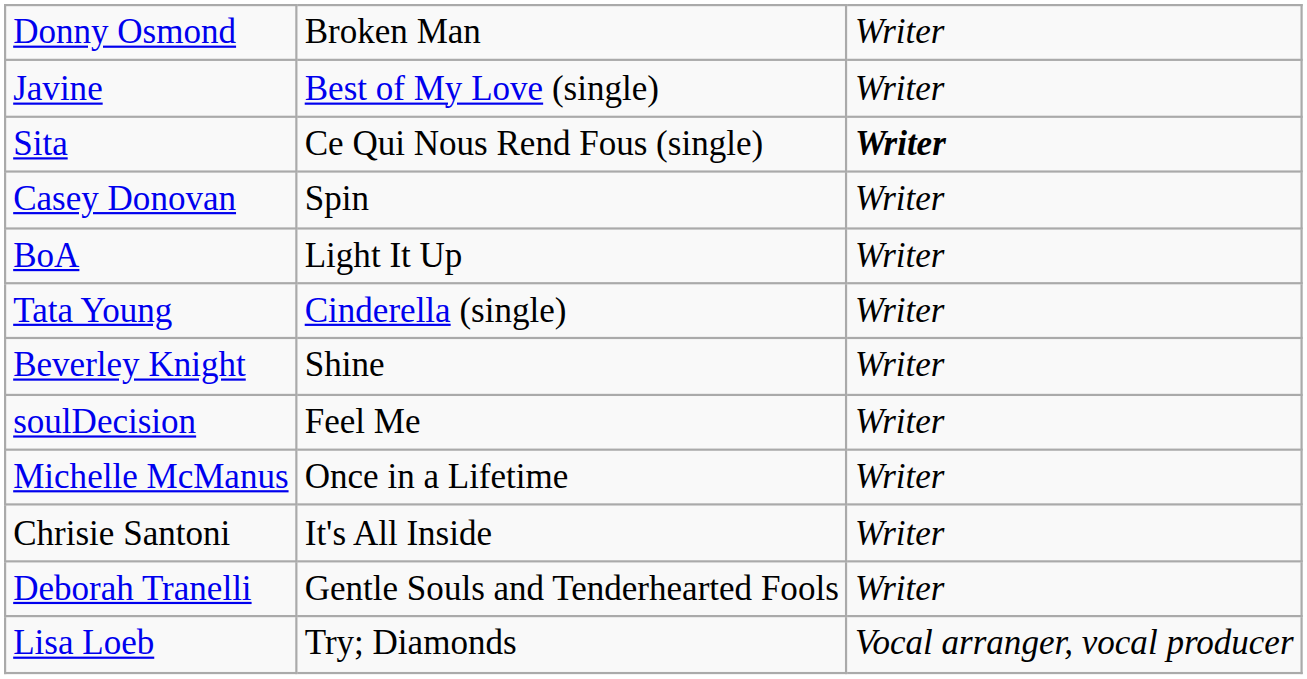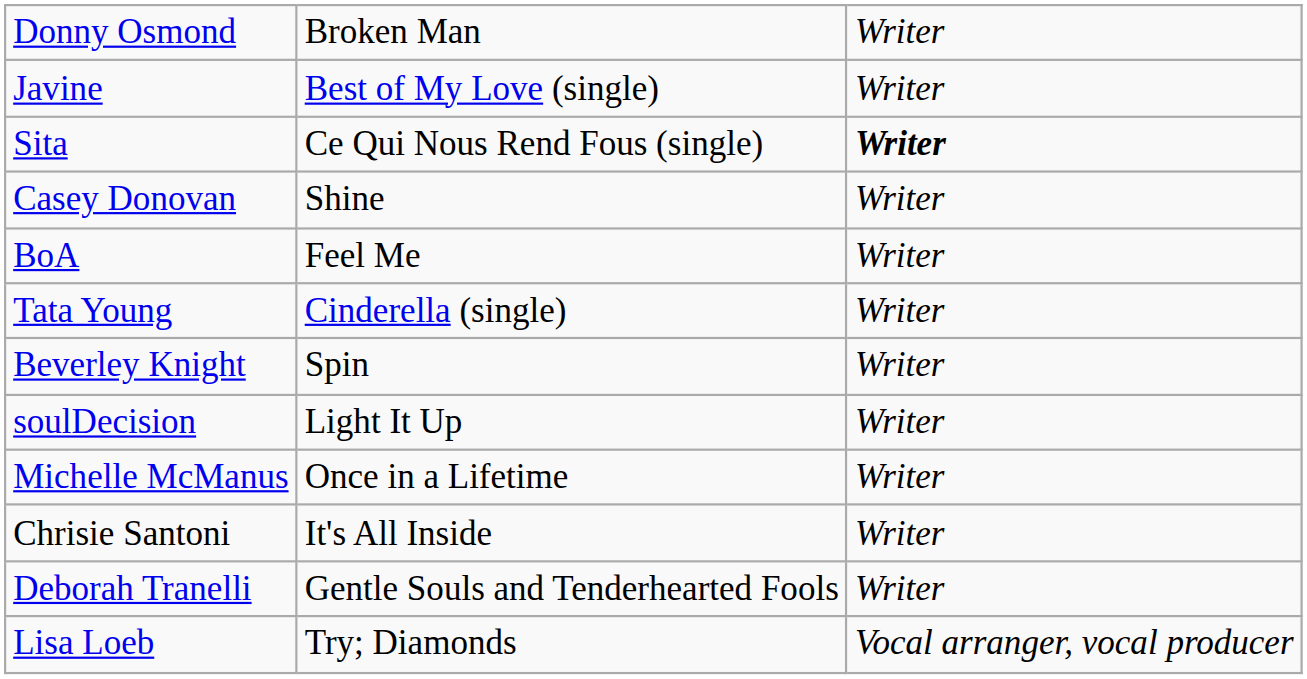Casey Donovan | column 2: Spin -> Shine
BoA | column 2: Light It Up -> Feel Me
Beverley Knight | column 2: Shine -> Spin
soulDecision | column 2: Feel Me -> Light It Up
